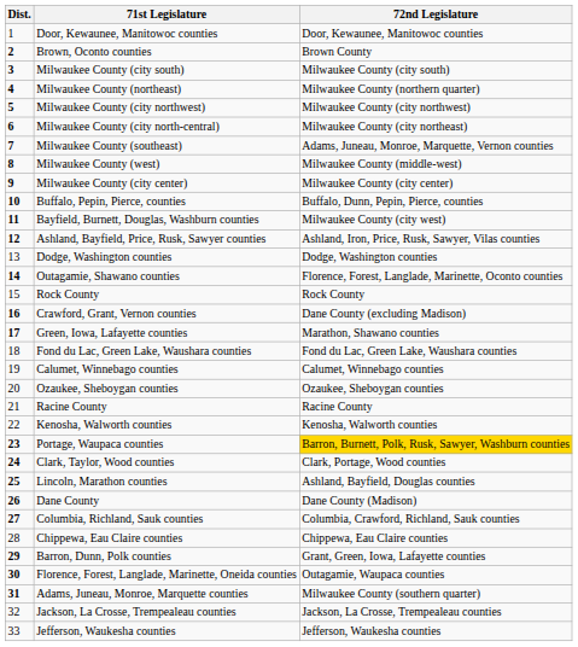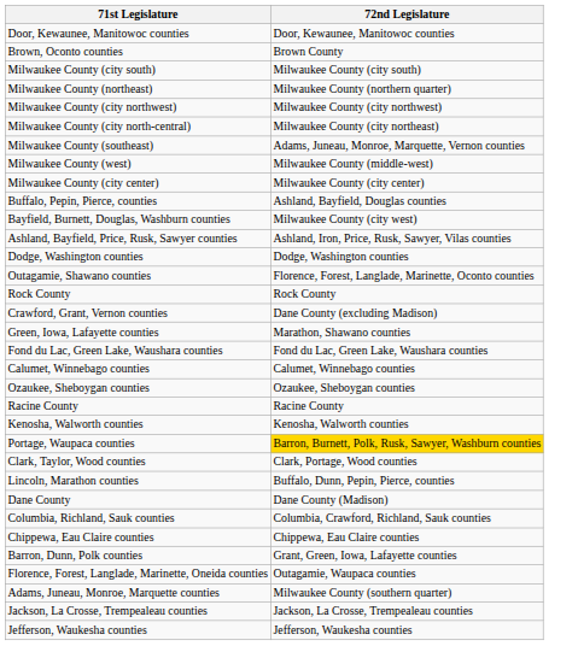- column: Dist. | 1 | 2 | 3 | 4 | 5 | 6 | 7 | 8 | 9 | 10 | 11 | 12 | 13 | 14 | 15 | 16 | 17 | 18 | 19 | 20 | 21 | 22 | 23 | 24 | 25 | 26 | 27 | 28 | 29 | 30 | 31 | 32 | 33
Buffalo, Pepin, Pierce, counties | 72nd Legislature: Buffalo, Dunn, Pepin, Pierce, counties -> Ashland, Bayfield, Douglas counties
Lincoln, Marathon counties | 72nd Legislature: Ashland, Bayfield, Douglas counties -> Buffalo, Dunn, Pepin, Pierce, counties
